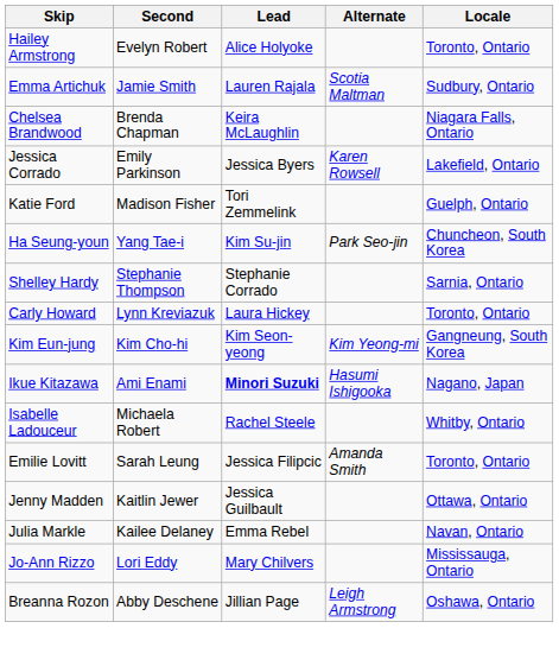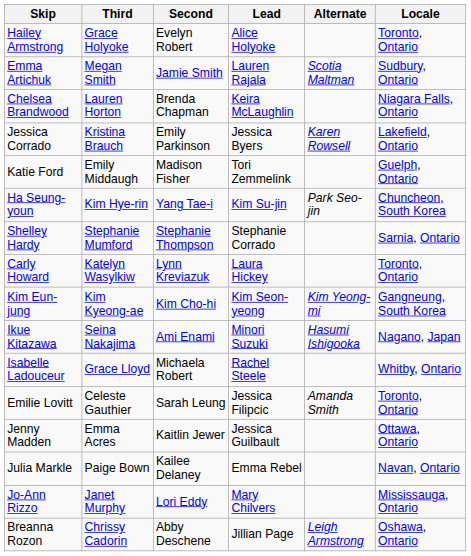+ column: Third | Grace Holyoke | Megan Smith | Lauren Horton | Kristina Brauch | Emily Middaugh | Kim Hye-rin | Stephanie Mumford | Katelyn Wasylkiw | Kim Kyeong-ae | Seina Nakajima | Grace Lloyd | Celeste Gauthier | Emma Acres | Paige Bown | Janet Murphy | Chrissy Cadorin
Ikue Kitazawa | Lead: bold -> normal
